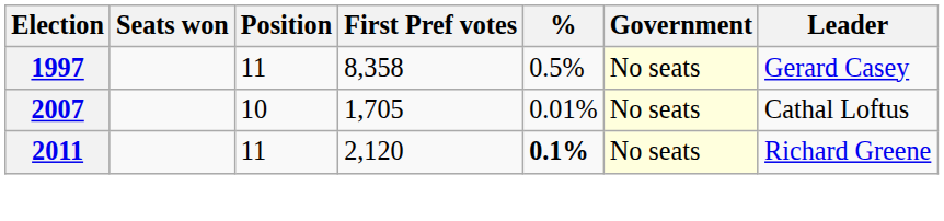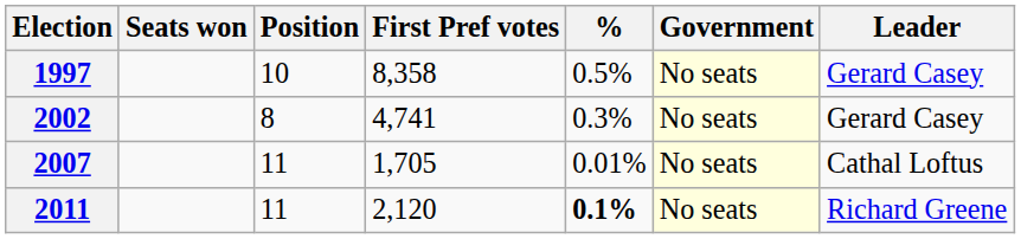1997 | Position: 11 -> 10
+ row: 2002 | 8 | 4,741 | 0.3% | No seats | Gerard Casey
2007 | Position: 10 -> 11
